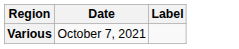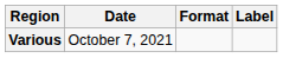+ column: Format
